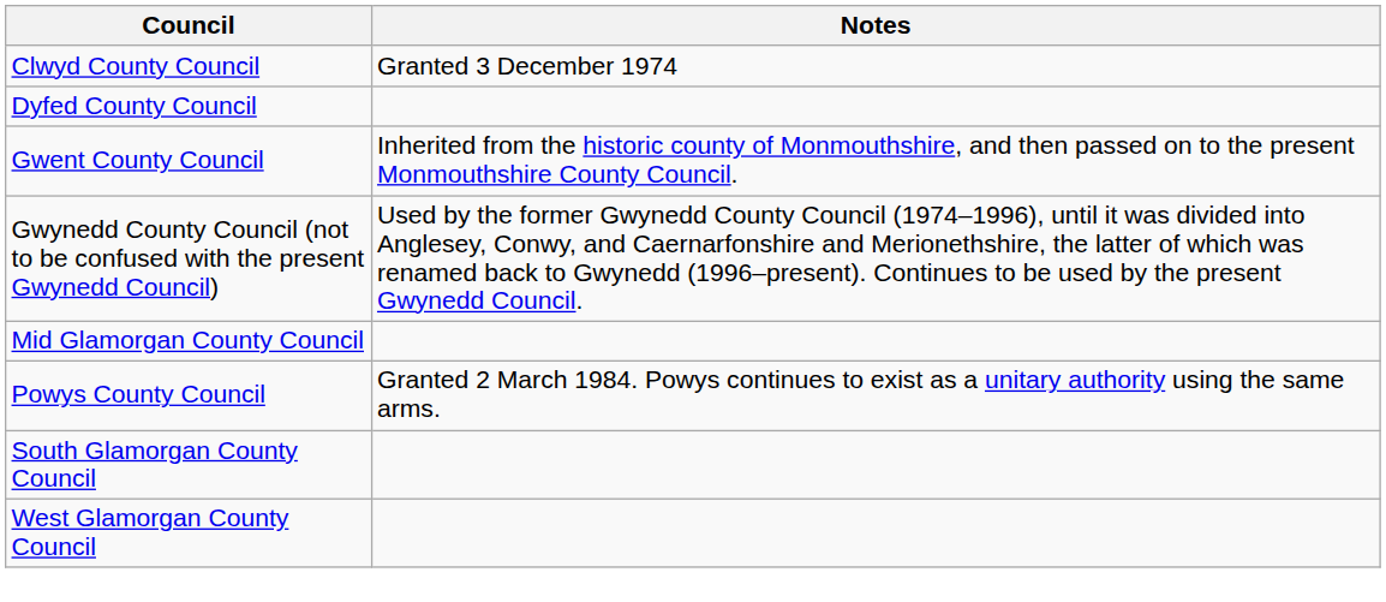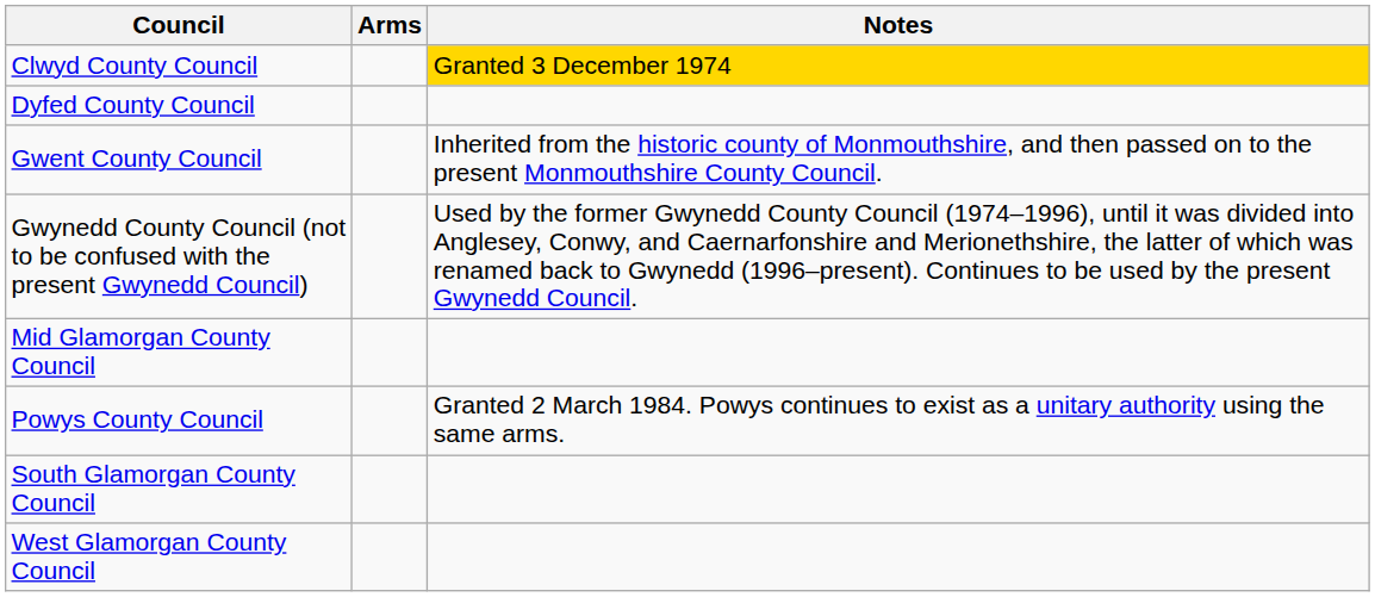+ column: Arms
Clwyd County Council | Notes: no background -> gold background
